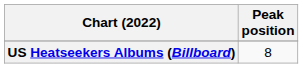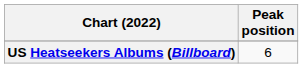US Heatseekers Albums (Billboard) | Peak position: 8 -> 6
